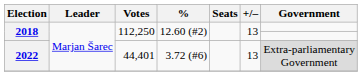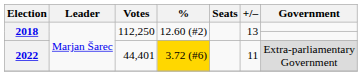2022 | %: no background -> gold background
2022 | +/–: 13 -> 11
